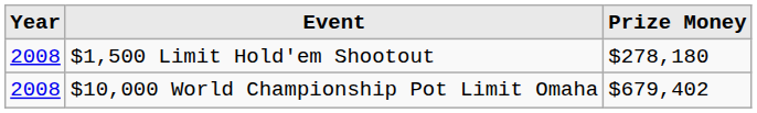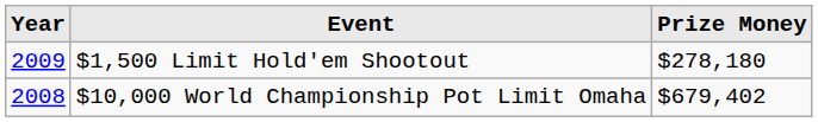$1,500 Limit Hold'em Shootout | Year: 2008 -> 2009
